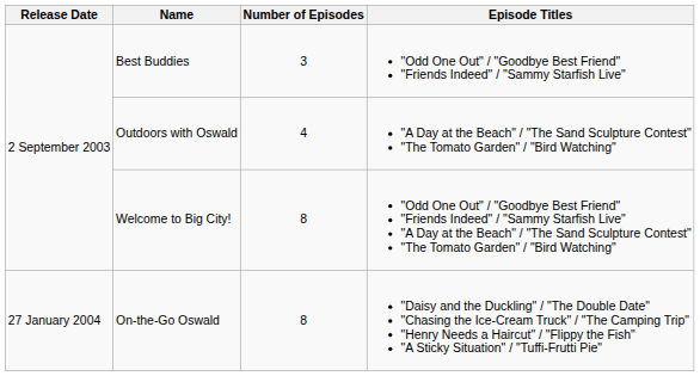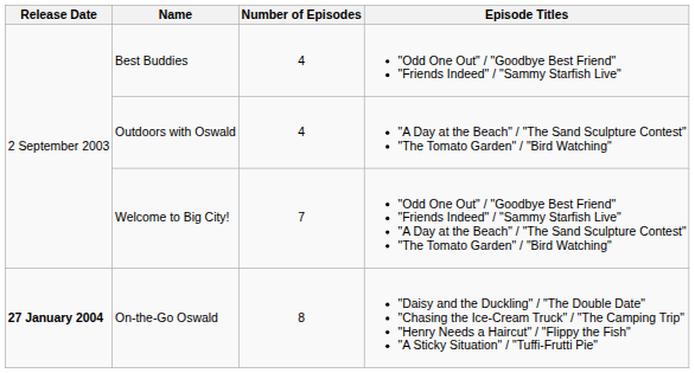Best Buddies | Number of Episodes: 3 -> 4
Welcome to Big City! | Number of Episodes: 8 -> 7
On-the-Go Oswald | Release Date: normal -> bold
